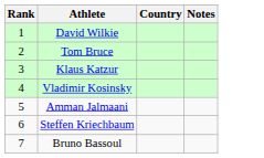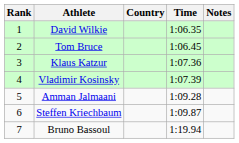+ column: Time | 1:06.35 | 1:06.45 | 1:07.36 | 1:07.39 | 1:09.28 | 1:09.87 | 1:19.94
